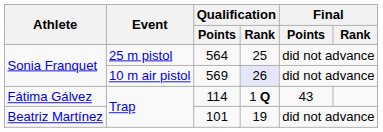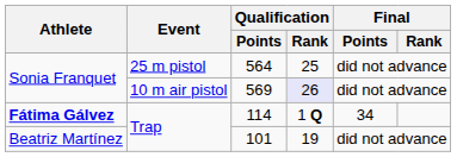114 | Athlete: normal -> bold
114 | Final / Points: 43 -> 34
